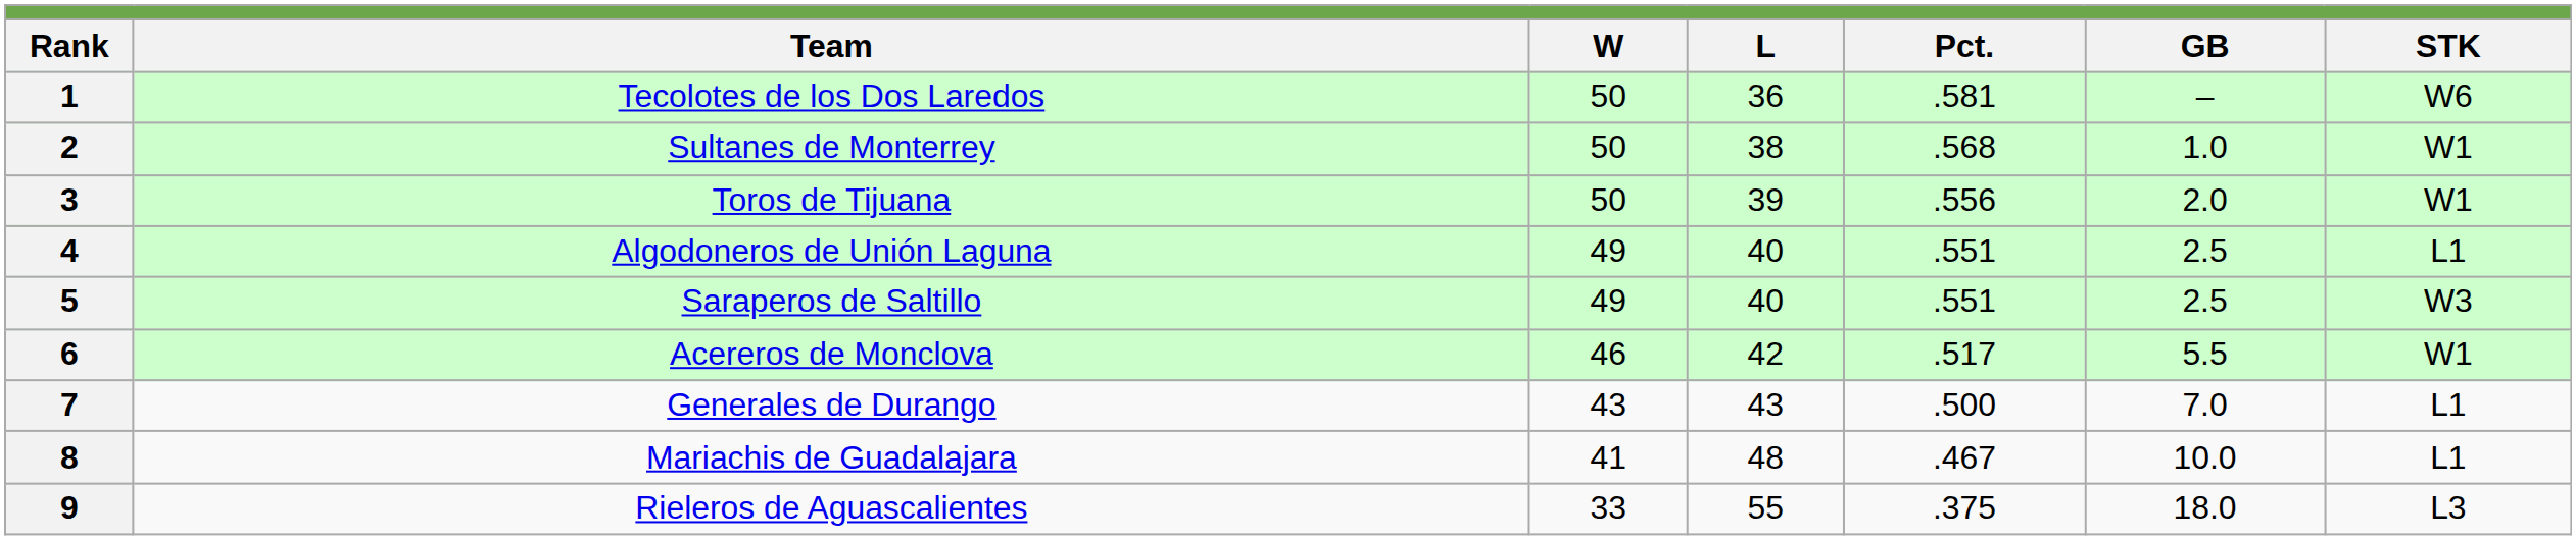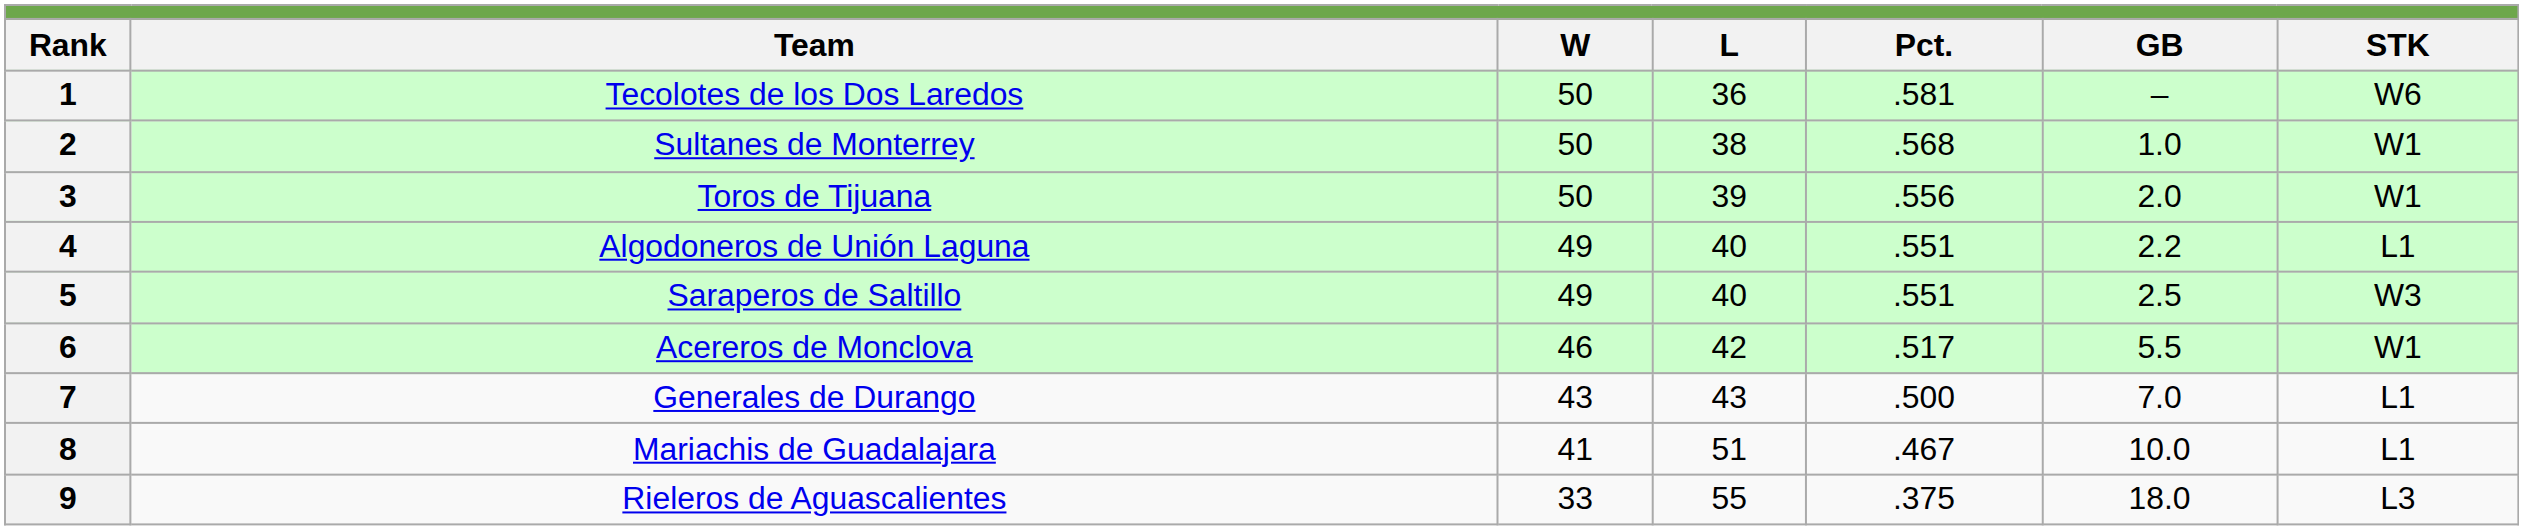4 | GB: 2.5 -> 2.2
8 | L: 48 -> 51
